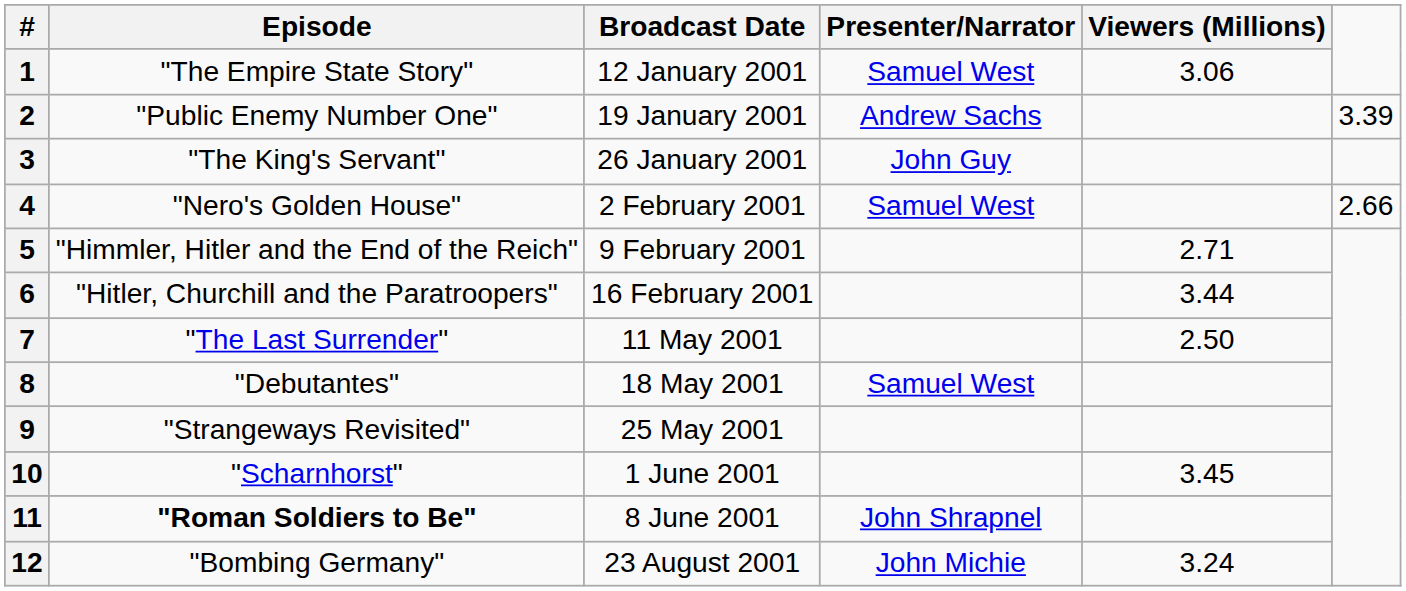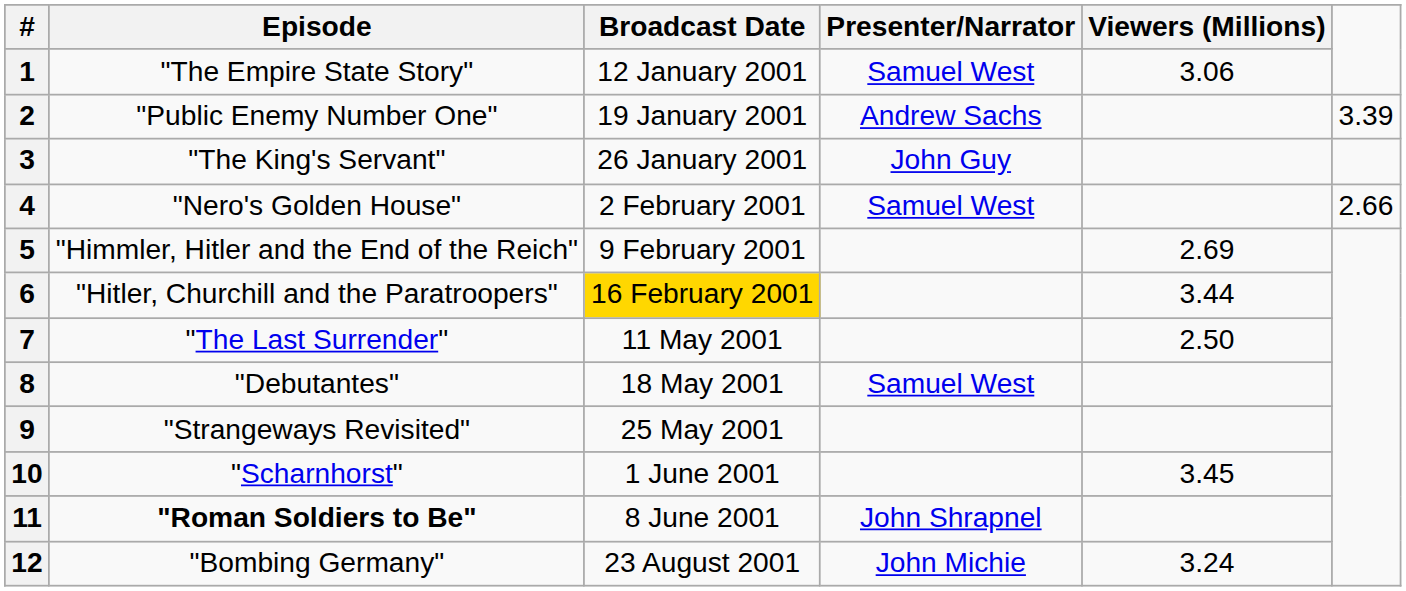5 | Viewers (Millions): 2.71 -> 2.69
6 | Broadcast Date: no background -> gold background
